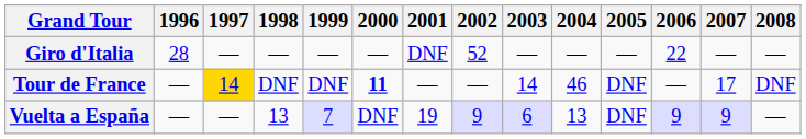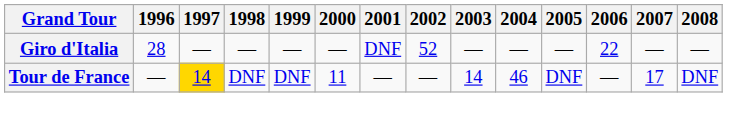Tour de France | 2000: bold -> normal
- row: Vuelta a España | — | — | 13 | 7 | DNF | 19 | 9 | 6 | 13 | DNF | 9 | 9 | —
